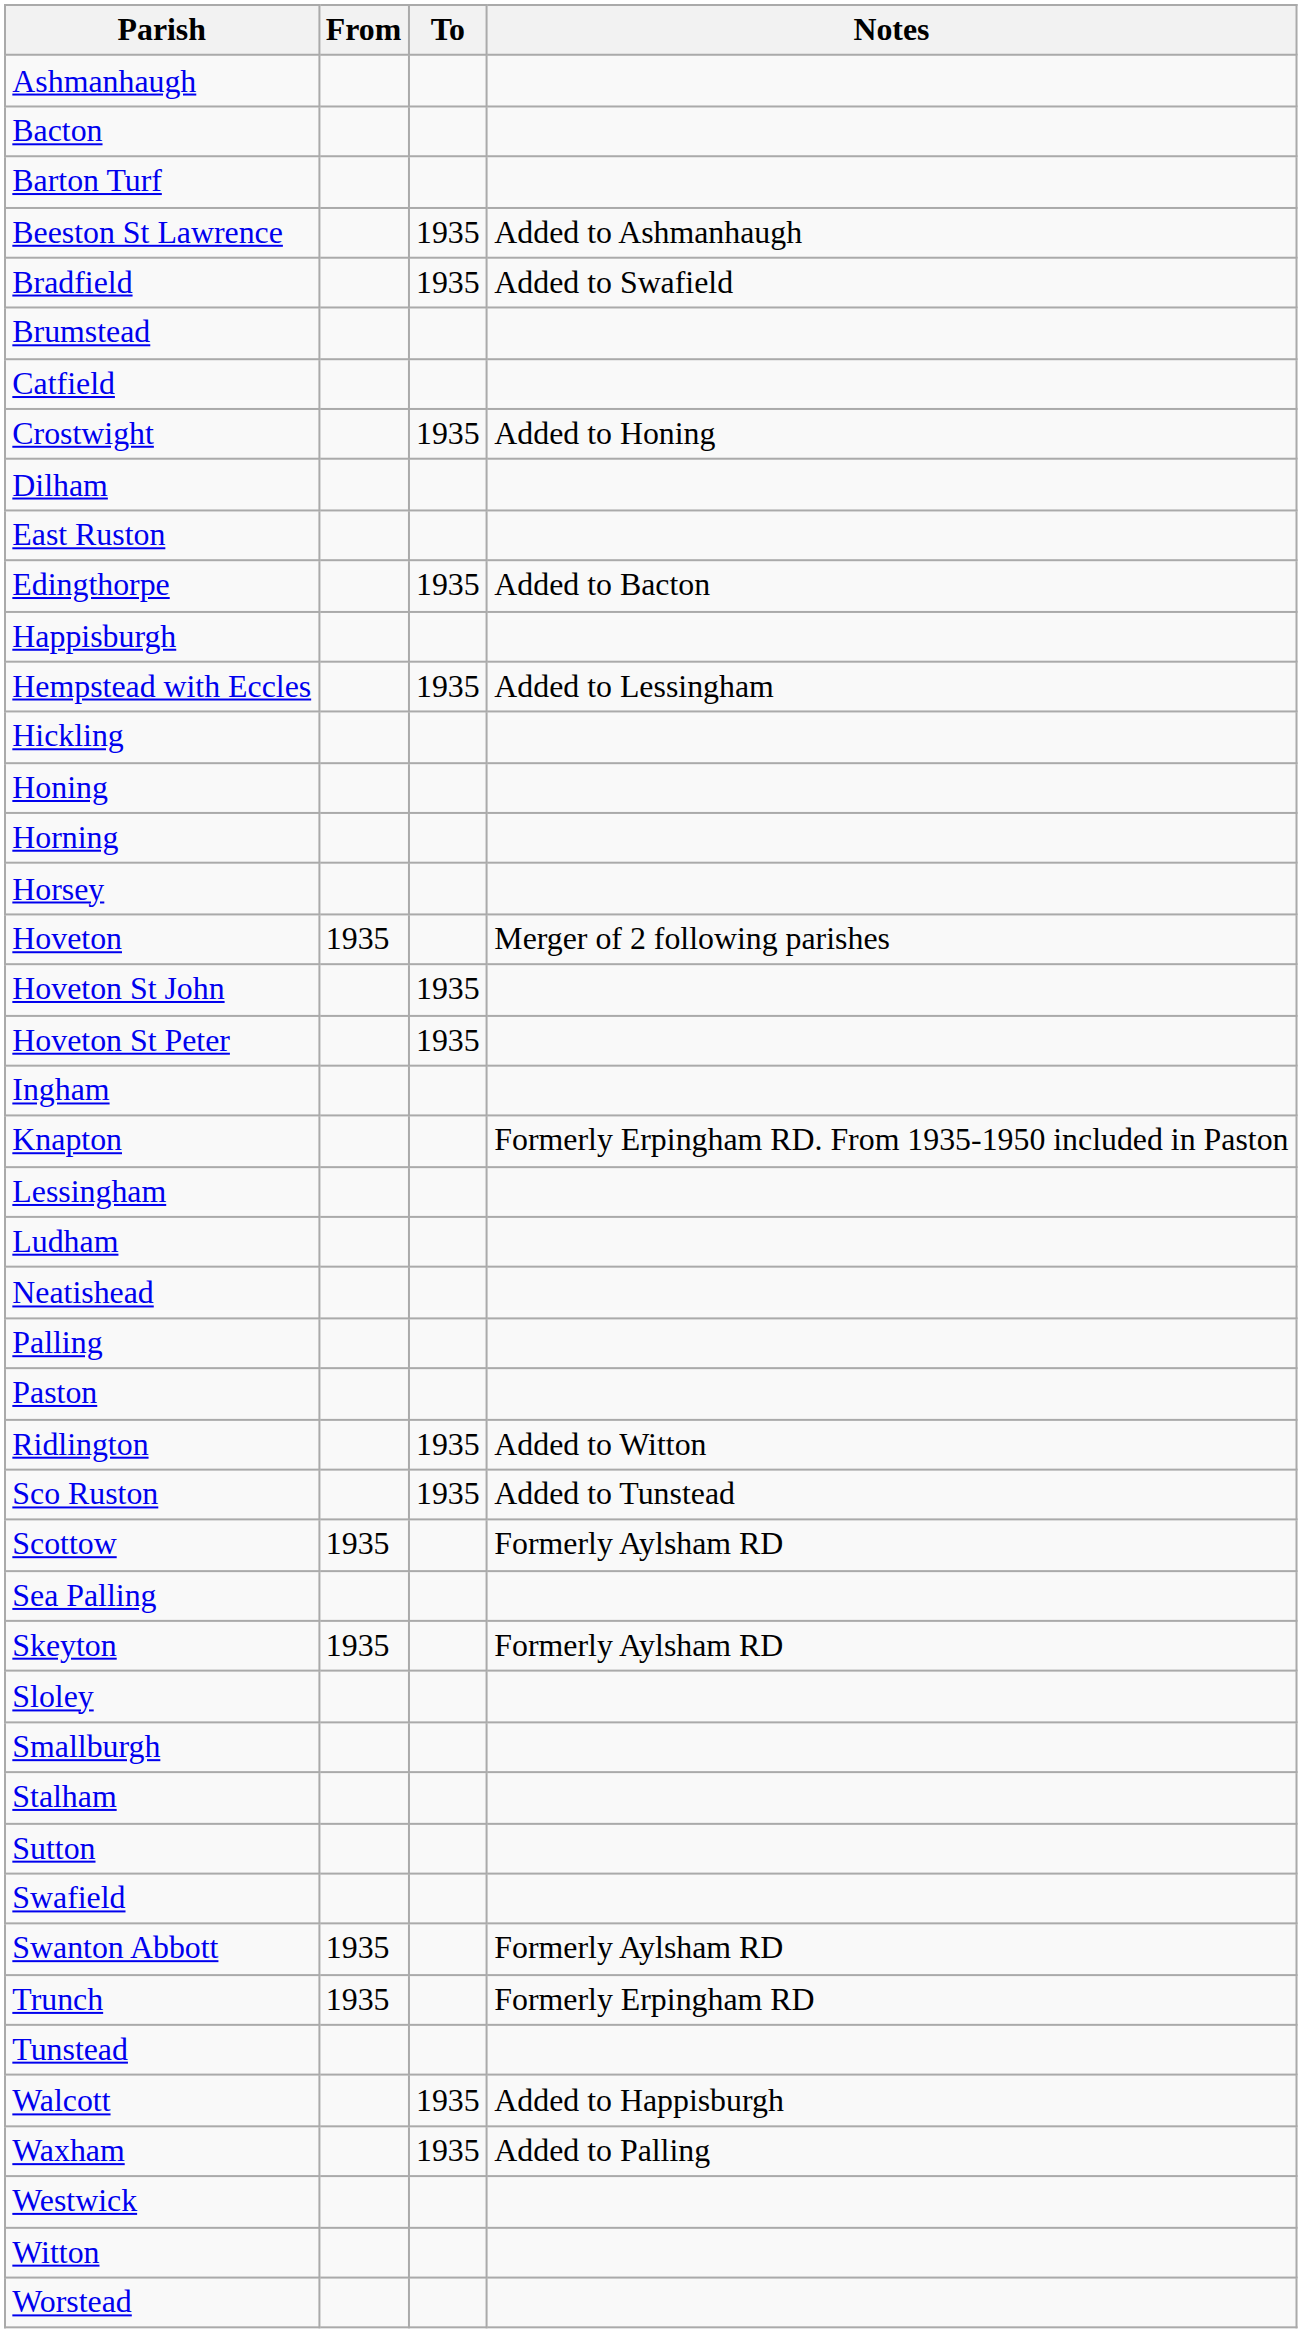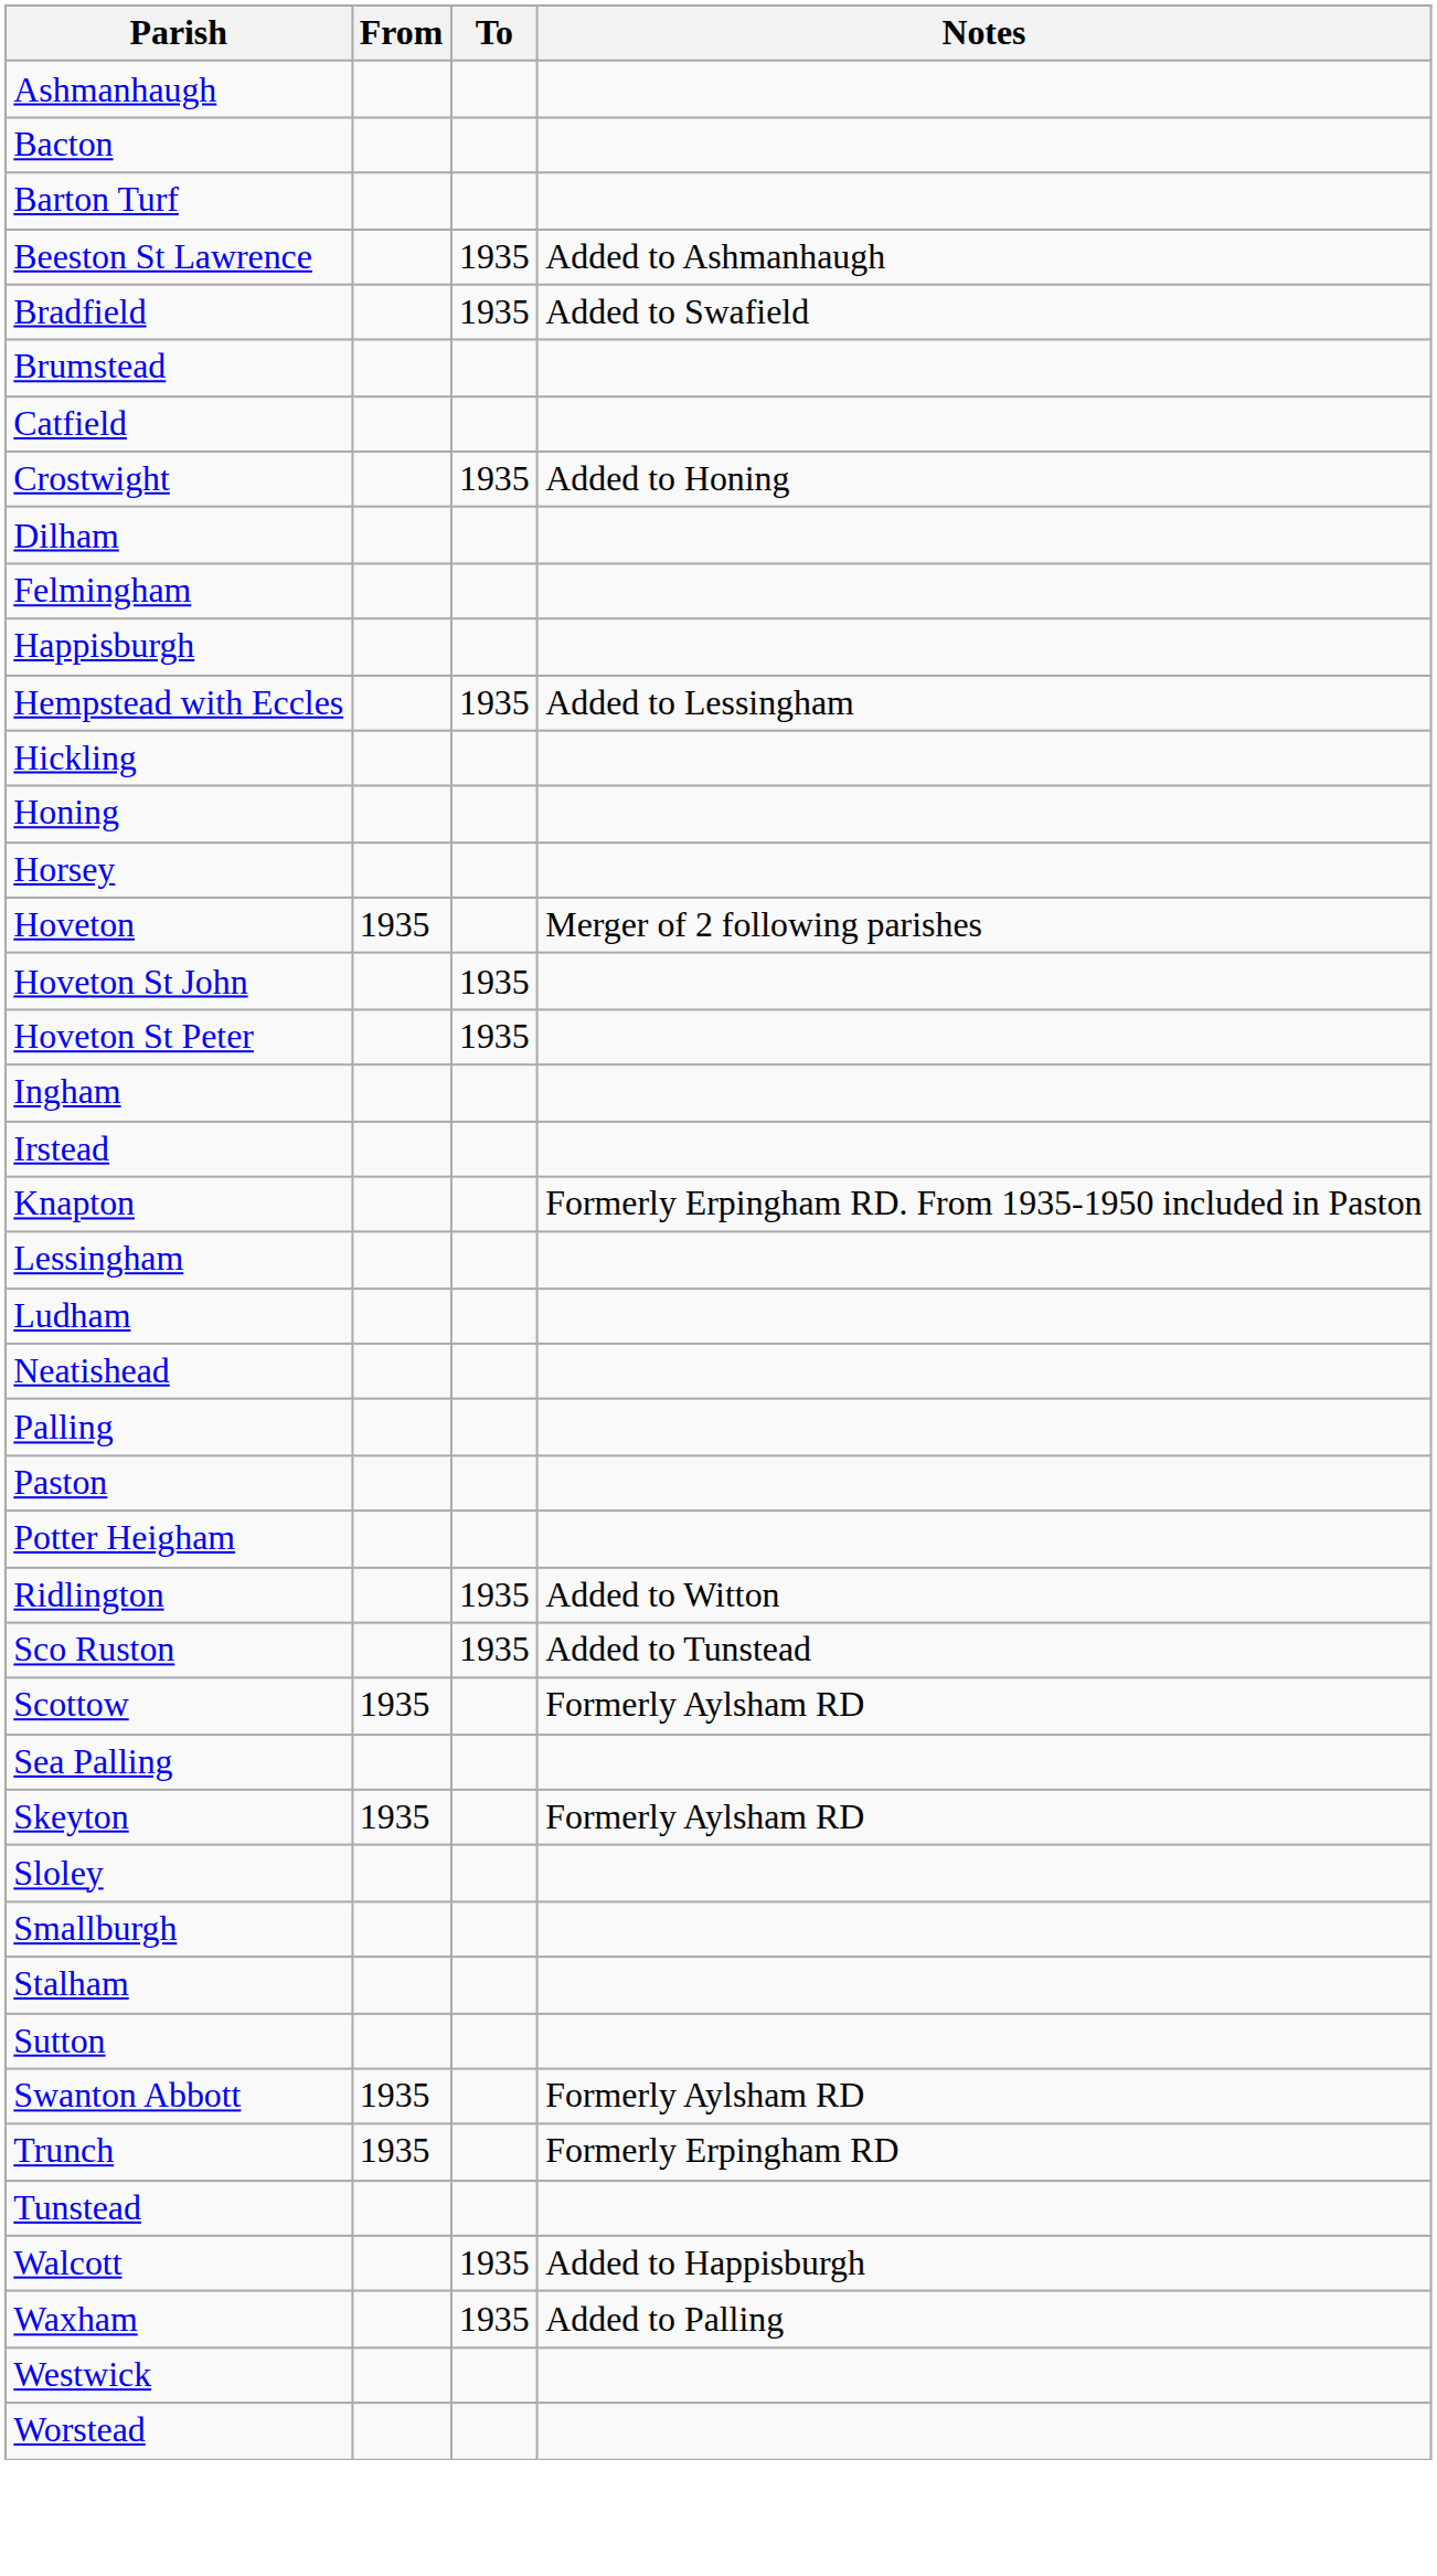- row: East Ruston
- row: Edingthorpe | 1935 | Added to Bacton
+ row: Felmingham
- row: Horning
+ row: Irstead
+ row: Potter Heigham
- row: Swafield
- row: Witton
